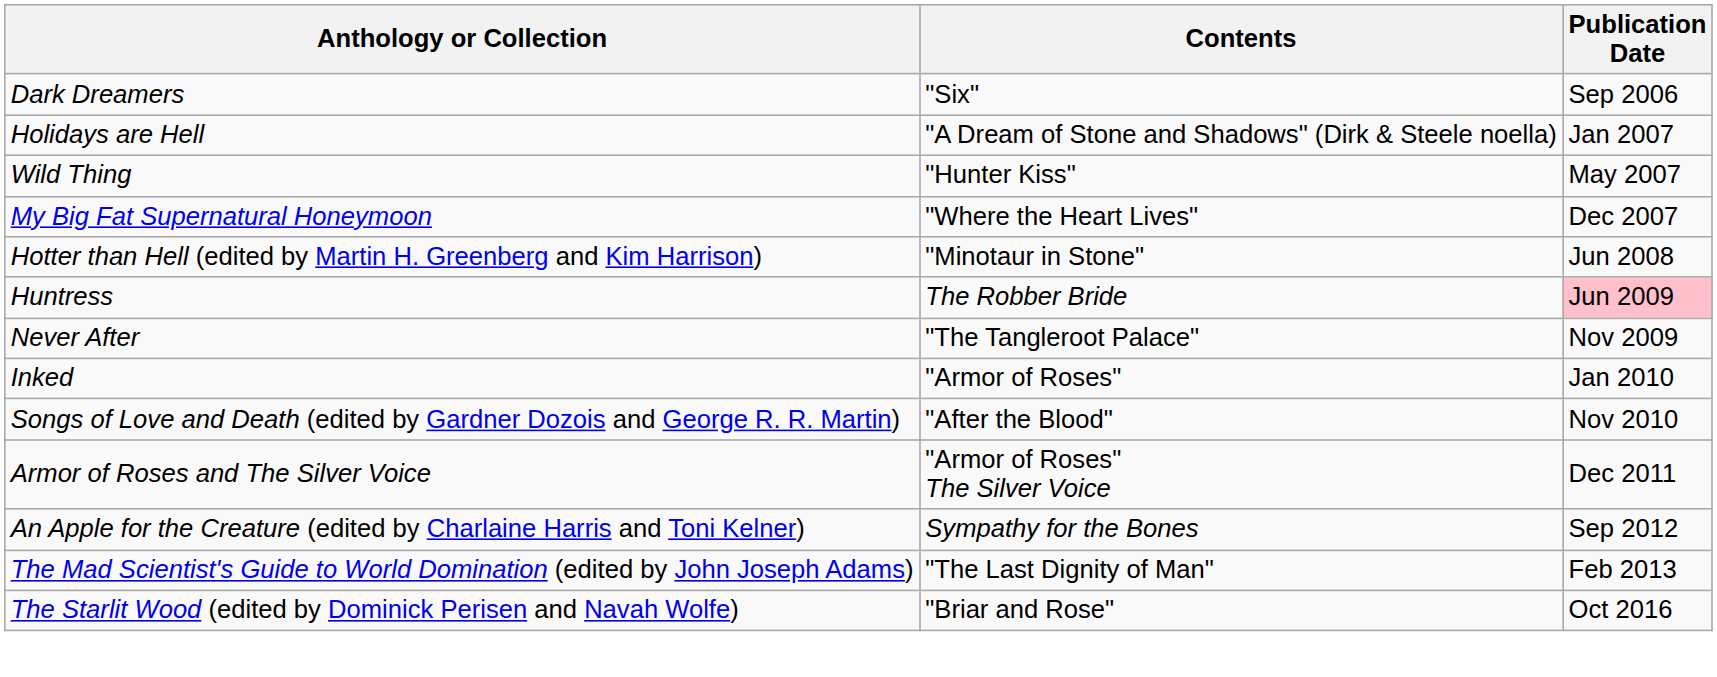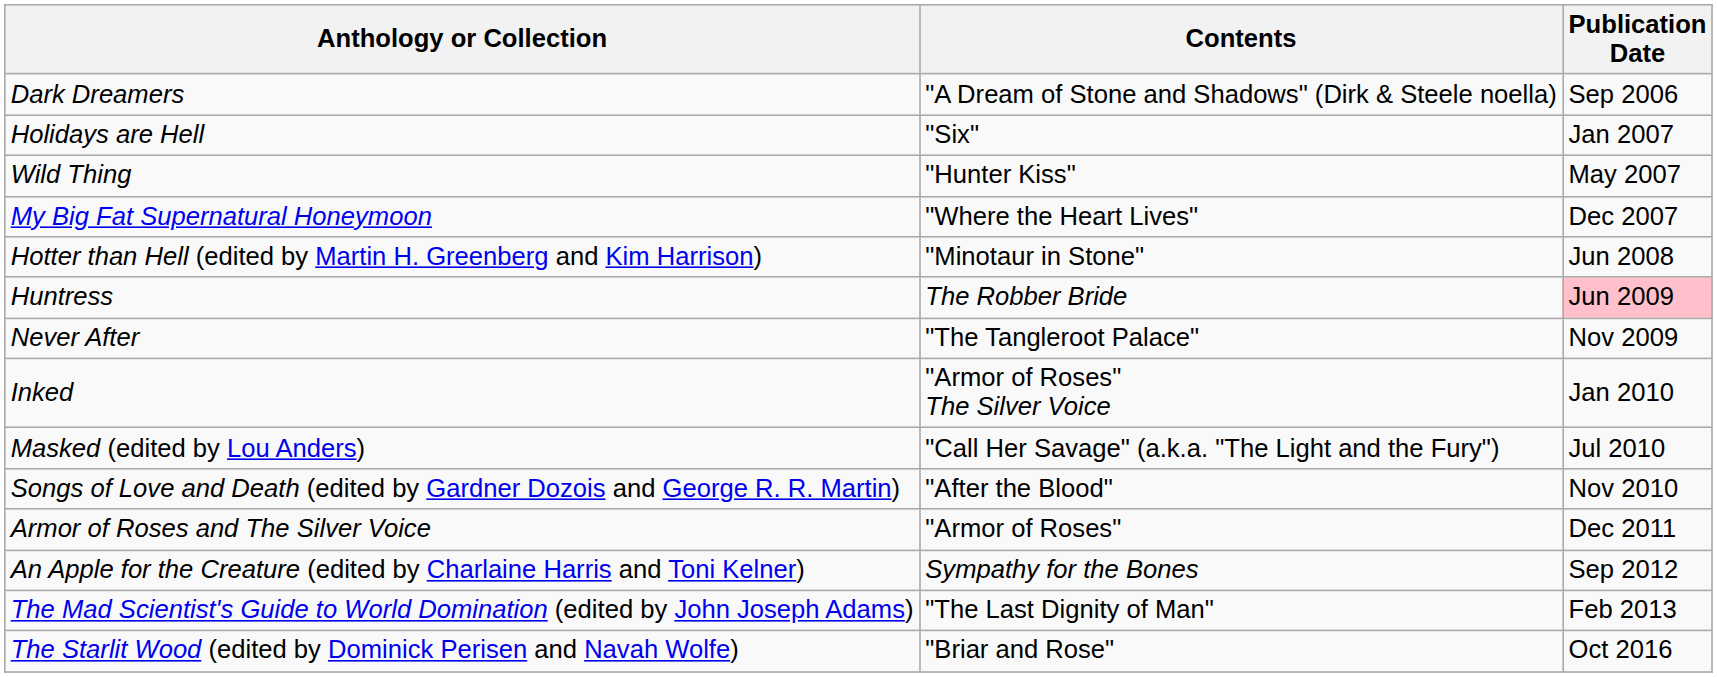Dark Dreamers | Contents: "Six" -> "A Dream of Stone and Shadows" (Dirk & Steele noella)
Holidays are Hell | Contents: "A Dream of Stone and Shadows" (Dirk & Steele noella) -> "Six"
Inked | Contents: "Armor of Roses" -> "Armor of Roses" The Silver Voice
+ row: Masked (edited by Lou Anders) | "Call Her Savage" (a.k.a. "The Light and the Fury") | Jul 2010
Armor of Roses and The Silver Voice | Contents: "Armor of Roses" The Silver Voice -> "Armor of Roses"
